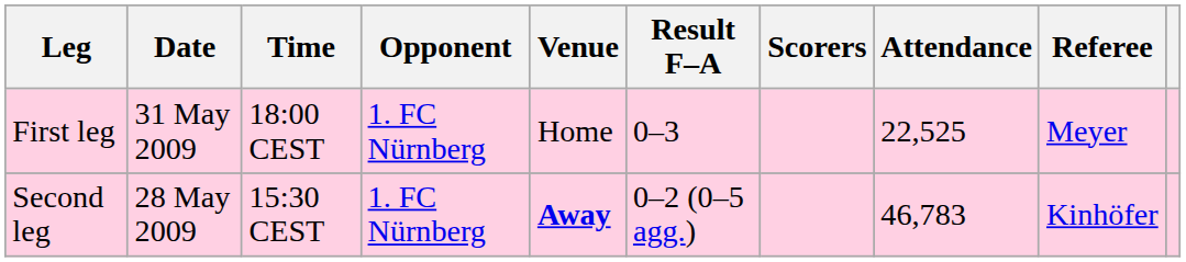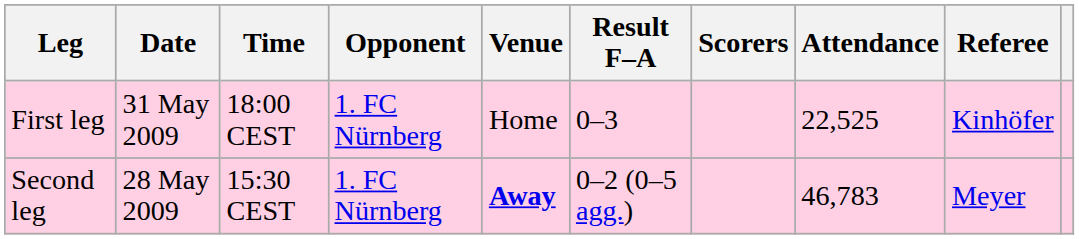First leg | Referee: Meyer -> Kinhöfer
Second leg | Referee: Kinhöfer -> Meyer
